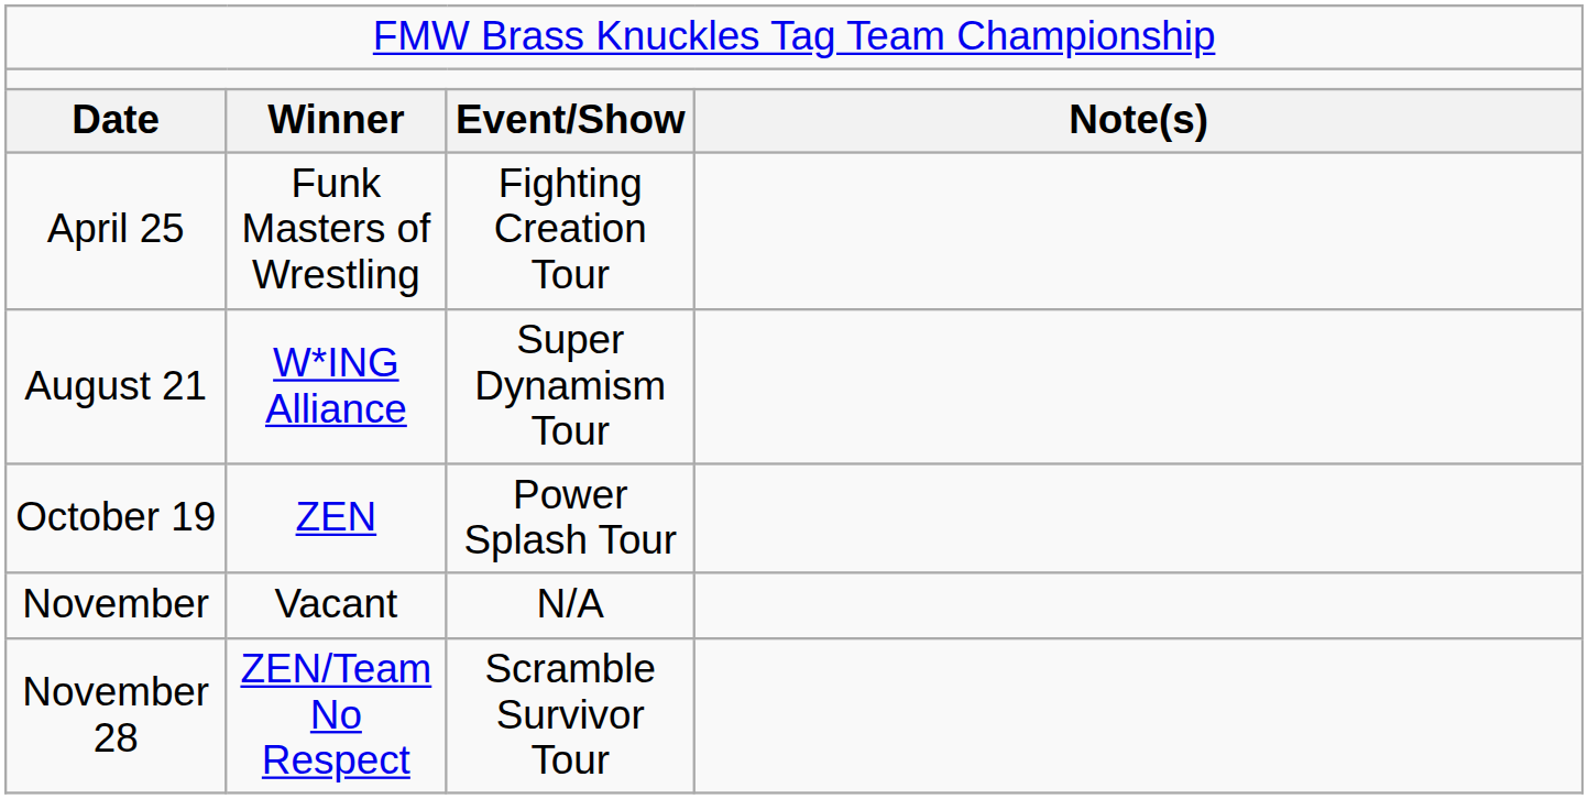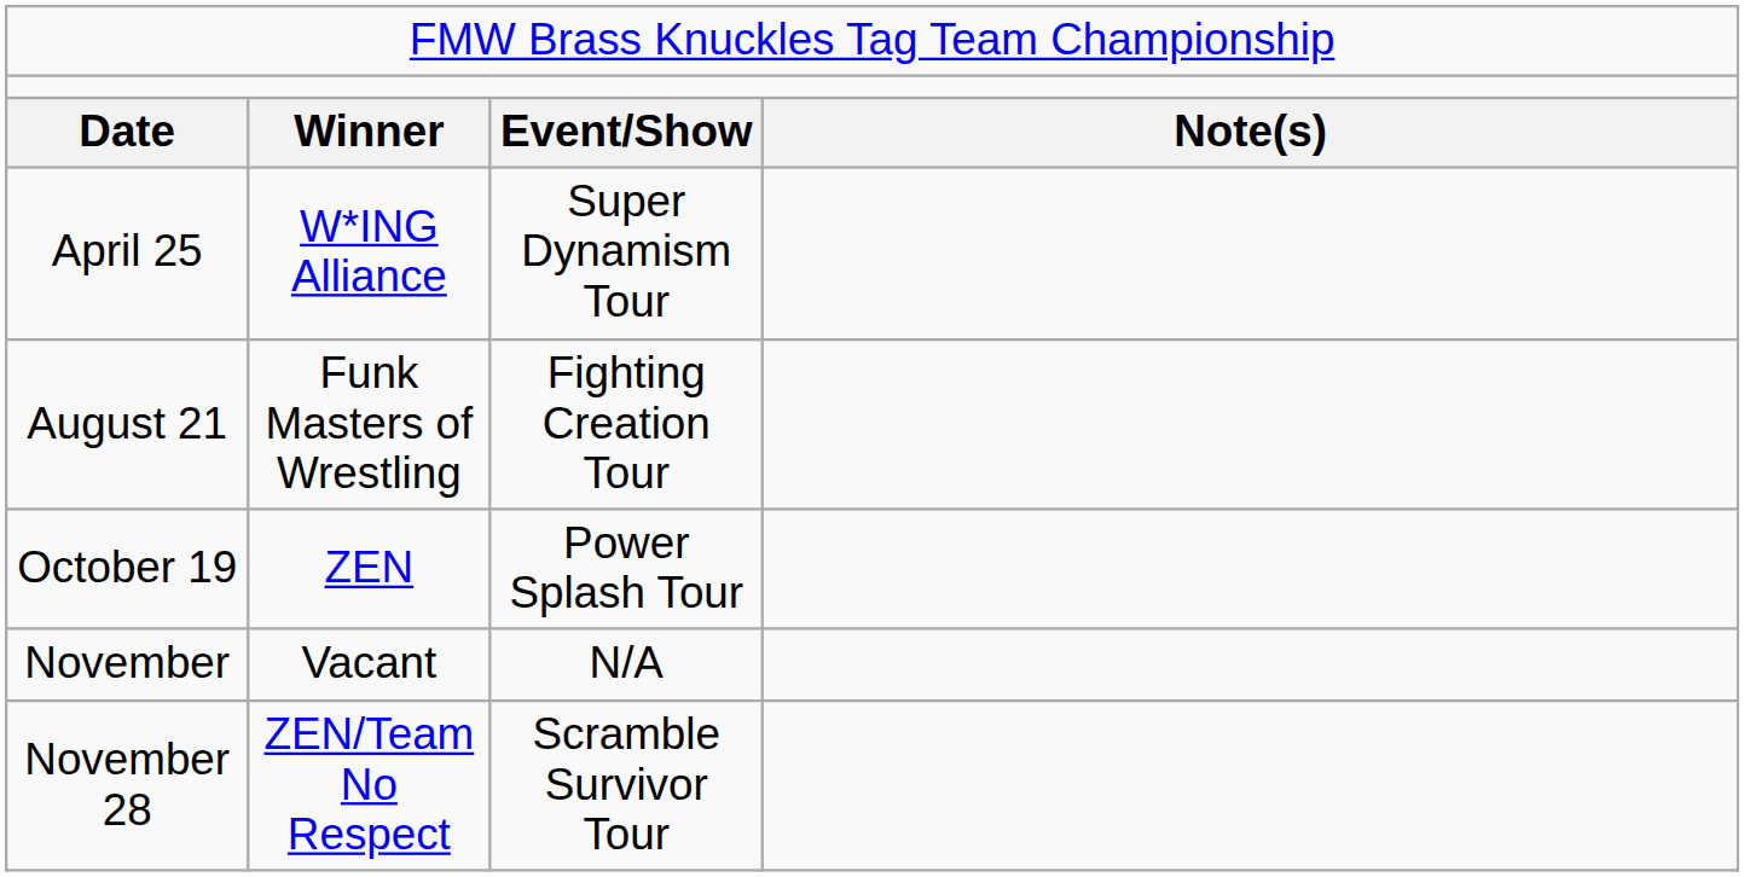April 25 | column 2: Funk Masters of Wrestling -> W*ING Alliance
April 25 | column 3: Fighting Creation Tour -> Super Dynamism Tour
August 21 | column 2: W*ING Alliance -> Funk Masters of Wrestling
August 21 | column 3: Super Dynamism Tour -> Fighting Creation Tour
